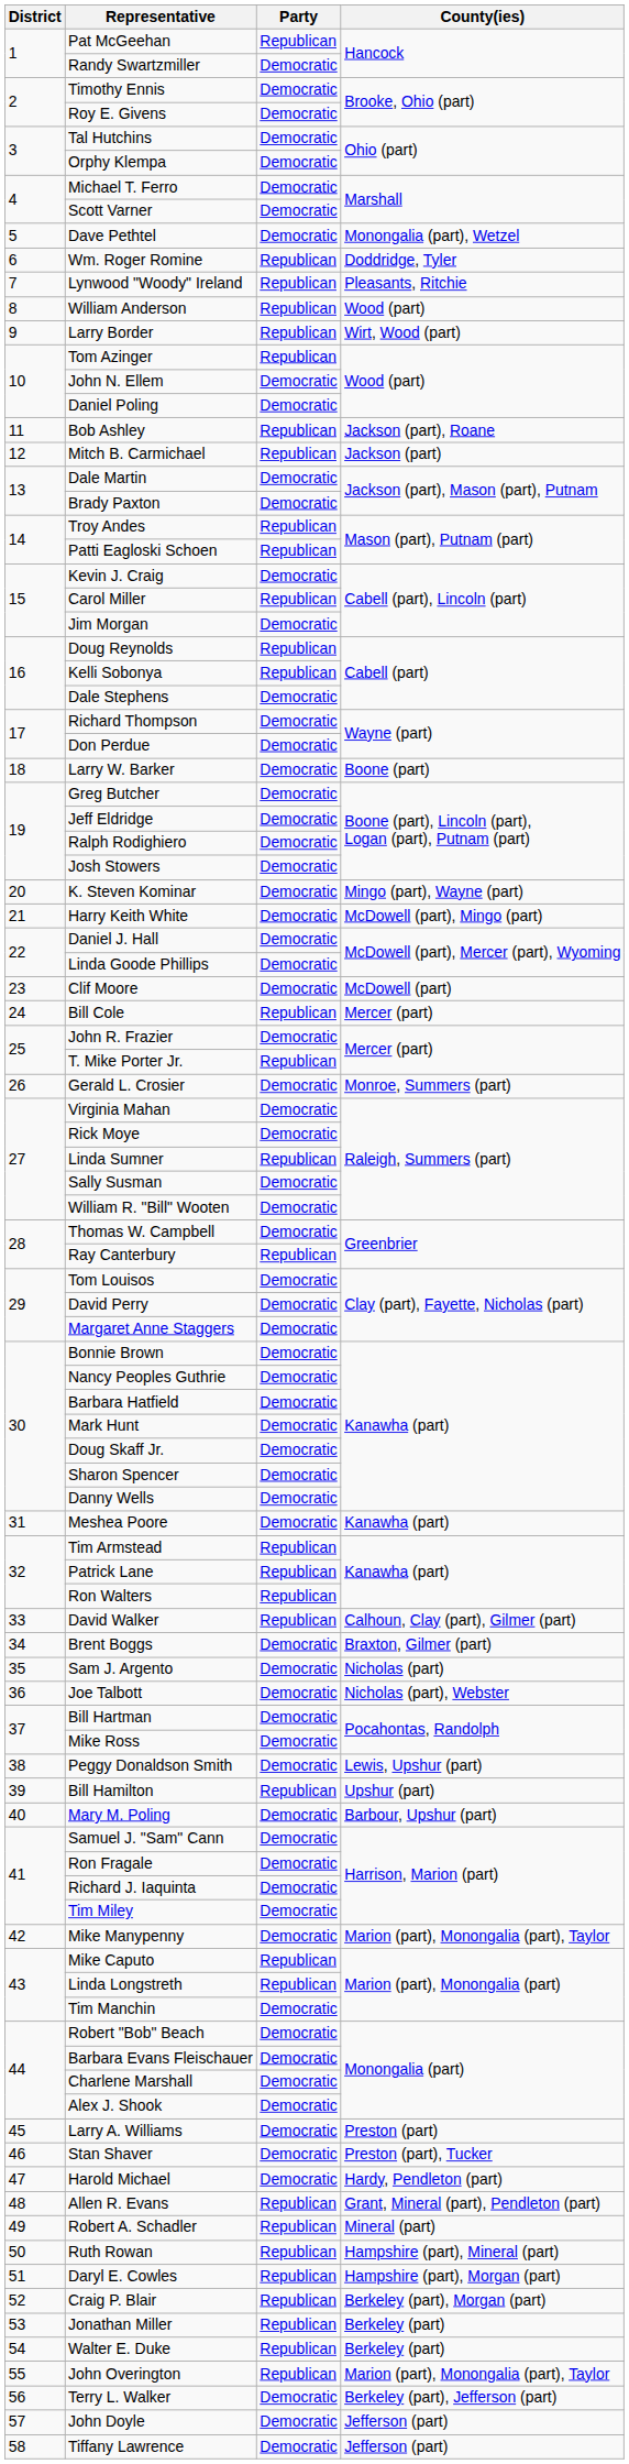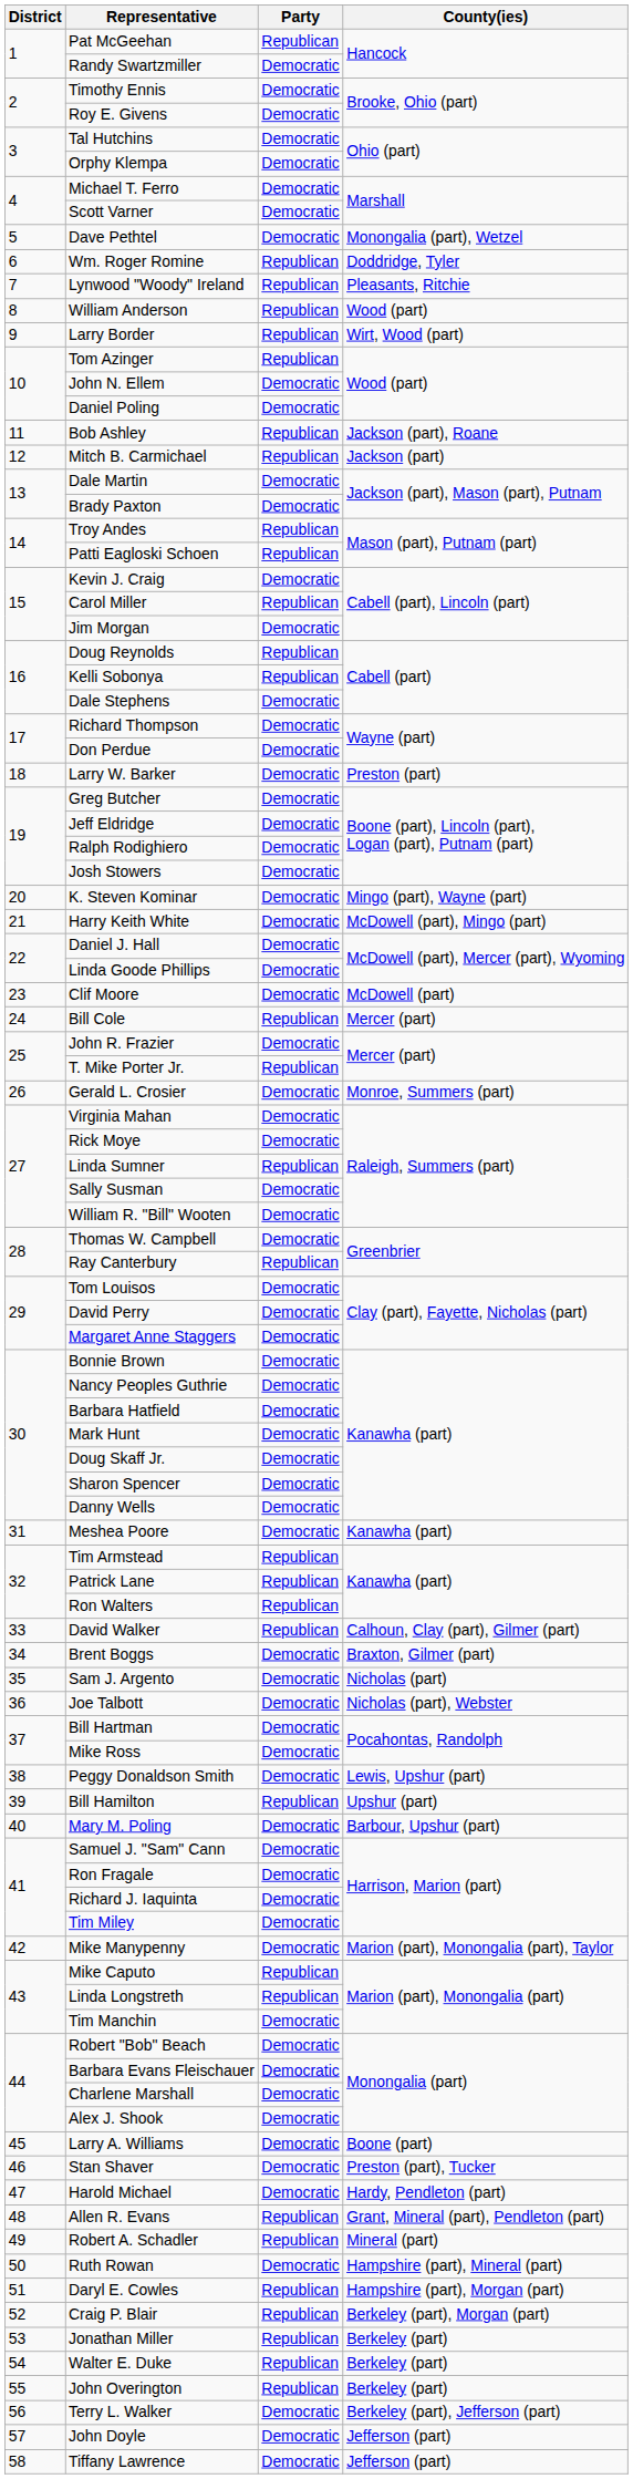Larry W. Barker | County(ies): Boone (part) -> Preston (part)
Larry A. Williams | County(ies): Preston (part) -> Boone (part)
Ruth Rowan | Party: Republican -> Democratic
John Overington | County(ies): Marion (part), Monongalia (part), Taylor -> Berkeley (part)
